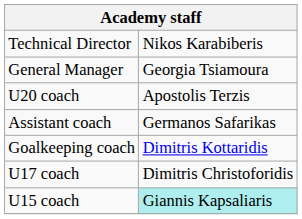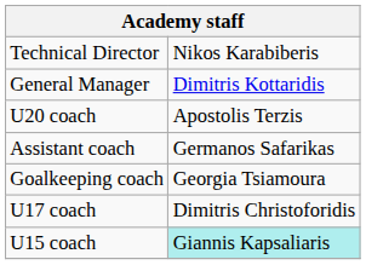General Manager | column 2: Georgia Tsiamoura -> Dimitris Kottaridis
Goalkeeping coach | column 2: Dimitris Kottaridis -> Georgia Tsiamoura
